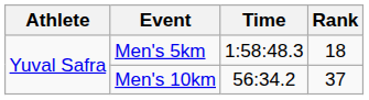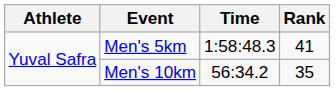Men's 5km | Rank: 18 -> 41
Men's 10km | Rank: 37 -> 35
